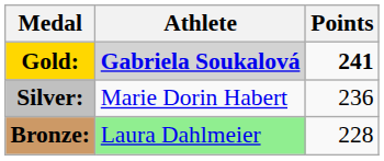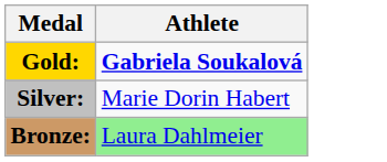- column: Points | 241 | 236 | 228
Gold: | Athlete: lightgrey background -> no background
